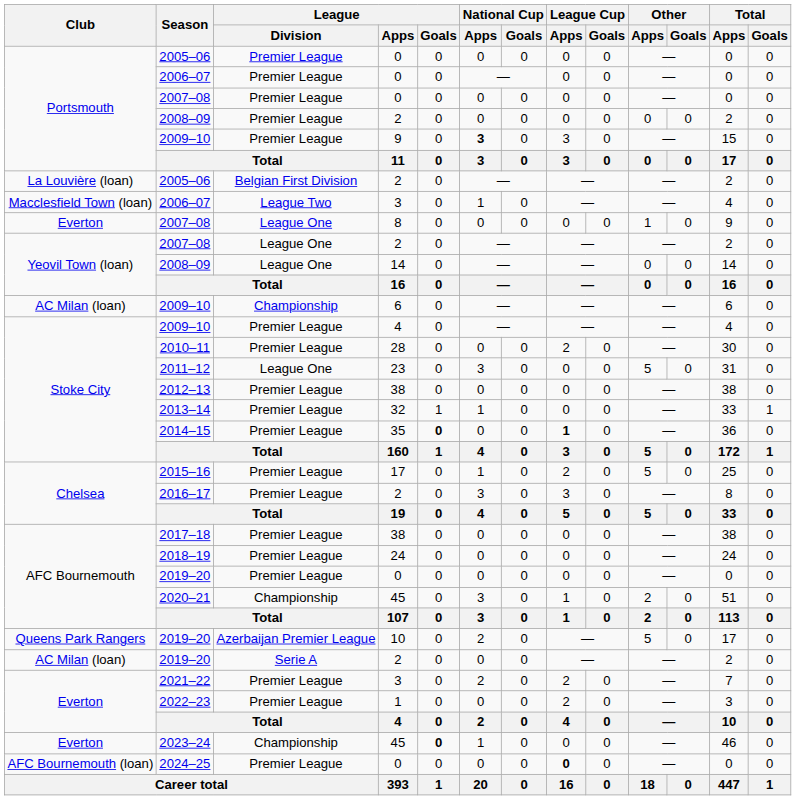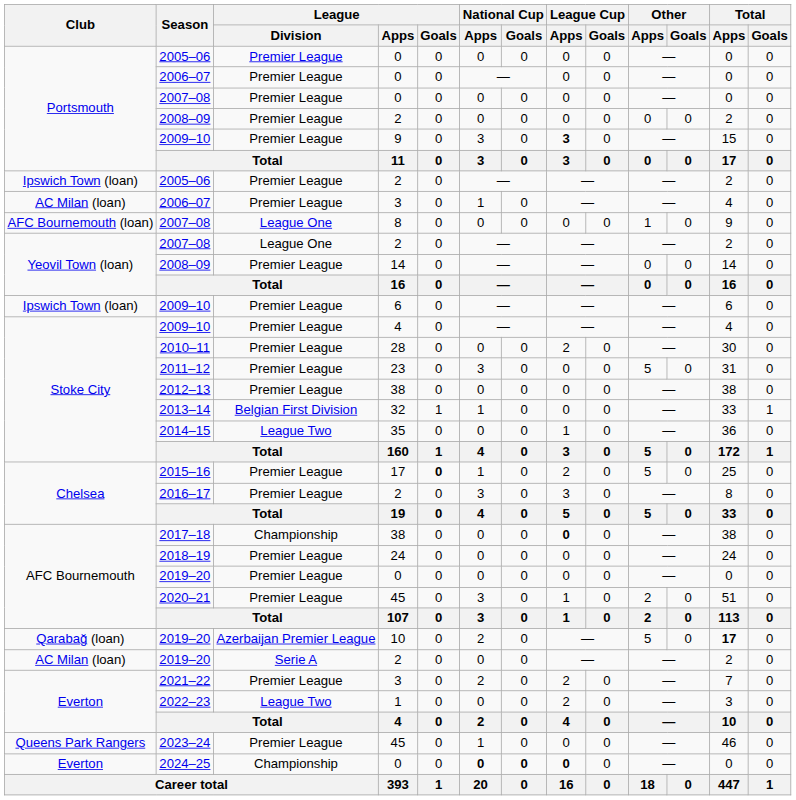2009–10 / 9 | National Cup / Apps: bold -> normal
2009–10 / 9 | League Cup / Apps: normal -> bold
2005–06 / 2 | Club: La Louvière (loan) -> Ipswich Town (loan)
2005–06 / 2 | League / Division: Belgian First Division -> Premier League
2006–07 / 3 | Club: Macclesfield Town (loan) -> AC Milan (loan)
2006–07 / 3 | League / Division: League Two -> Premier League
2007–08 / 8 | Club: Everton -> AFC Bournemouth (loan)
2008–09 / 14 | League / Division: League One -> Premier League
2009–10 / 6 | Club: AC Milan (loan) -> Ipswich Town (loan)
2009–10 / 6 | League / Division: Championship -> Premier League
2011–12 | League / Division: League One -> Premier League
2013–14 | League / Division: Premier League -> Belgian First Division
2014–15 | League / Division: Premier League -> League Two
2014–15 | League / Goals: bold -> normal
2014–15 | League Cup / Apps: bold -> normal
2015–16 | League / Goals: normal -> bold
2017–18 | League / Division: Premier League -> Championship
2017–18 | League Cup / Apps: normal -> bold
2020–21 | League / Division: Championship -> Premier League
2019–20 / 10 | Club: Queens Park Rangers -> Qarabağ (loan)
2019–20 / 10 | Total / Apps: normal -> bold
2022–23 | League / Division: Premier League -> League Two
2023–24 | Club: Everton -> Queens Park Rangers
2023–24 | League / Division: Championship -> Premier League
2023–24 | League / Goals: bold -> normal
2024–25 | Club: AFC Bournemouth (loan) -> Everton
2024–25 | League / Division: Premier League -> Championship
2024–25 | National Cup / Apps: normal -> bold
2024–25 | National Cup / Goals: normal -> bold
